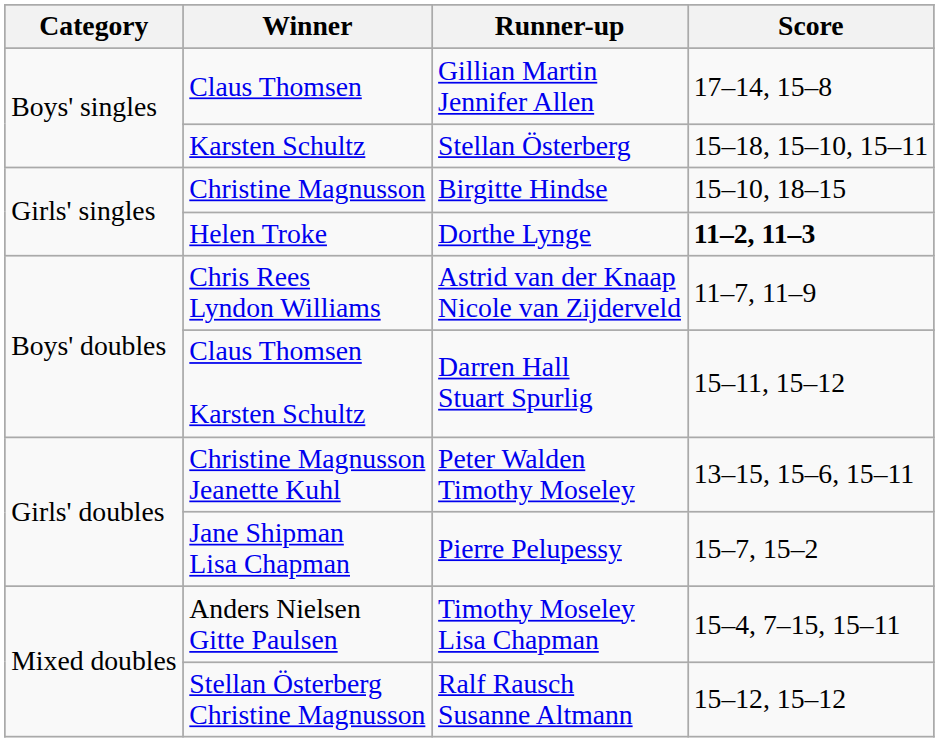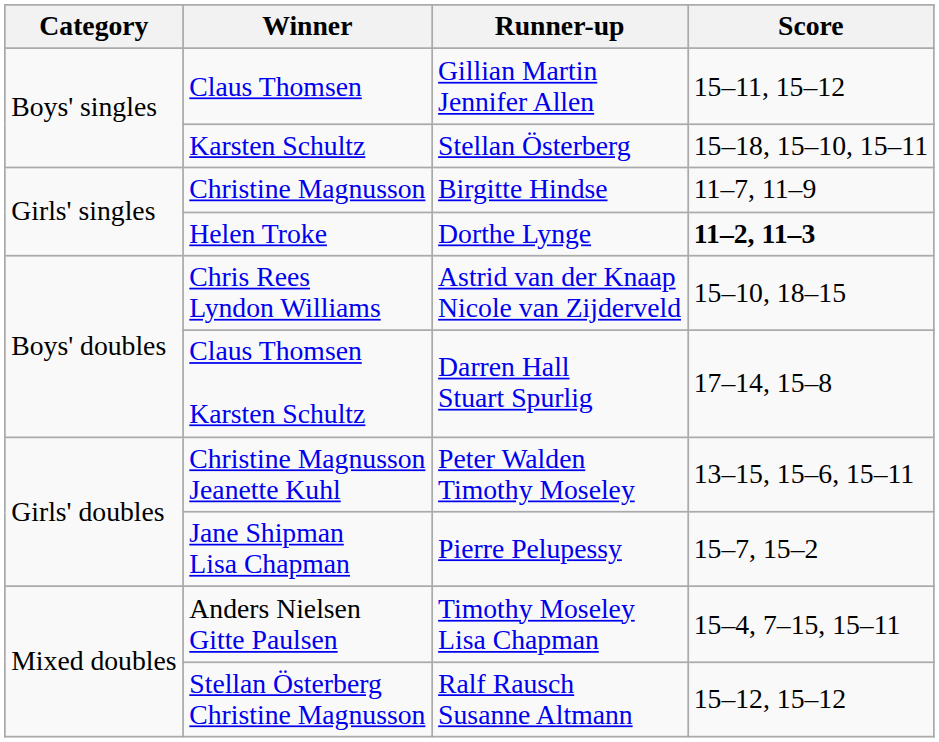Claus Thomsen | Score: 17–14, 15–8 -> 15–11, 15–12
Christine Magnusson | Score: 15–10, 18–15 -> 11–7, 11–9
Chris Rees Lyndon Williams | Score: 11–7, 11–9 -> 15–10, 18–15
Claus Thomsen Karsten Schultz | Score: 15–11, 15–12 -> 17–14, 15–8
